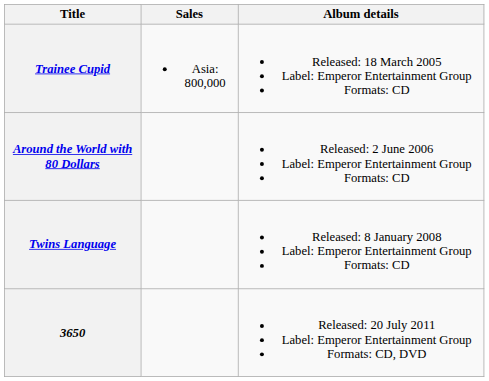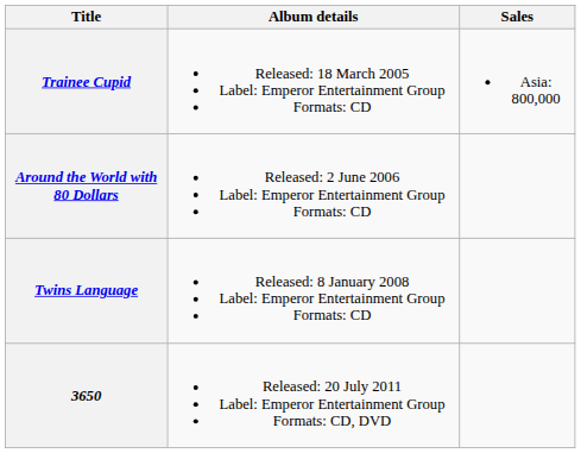columns swapped: Album details <-> Sales
